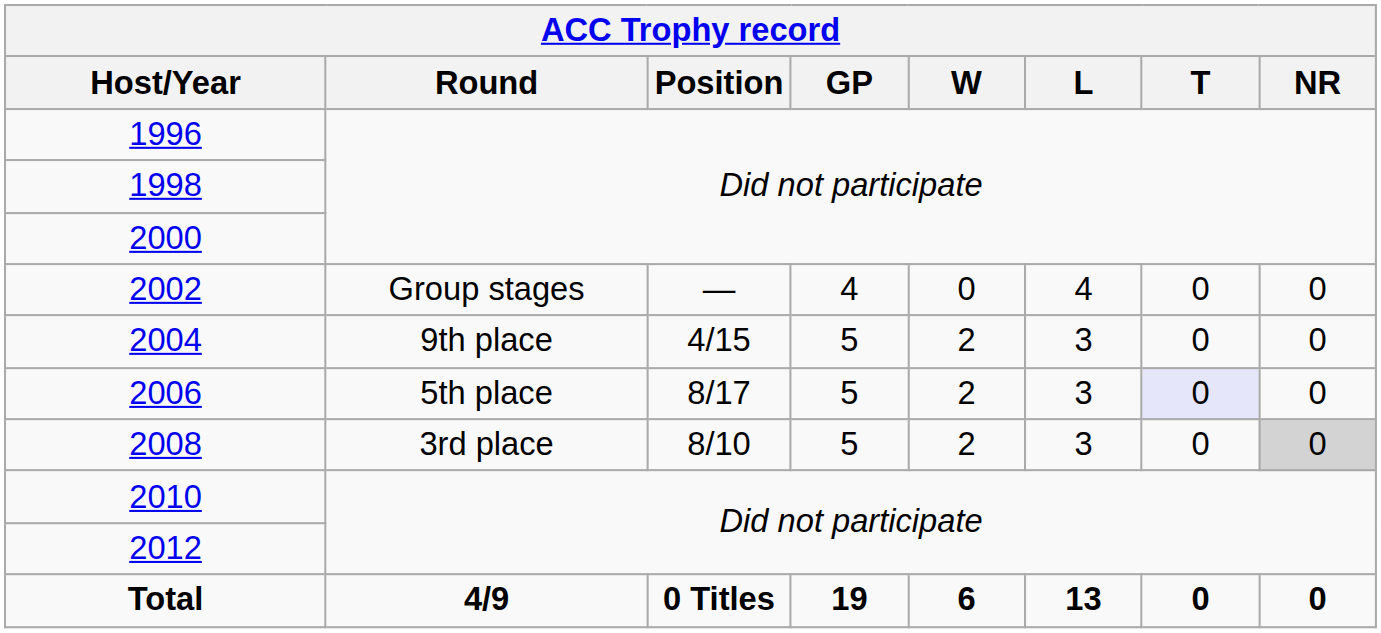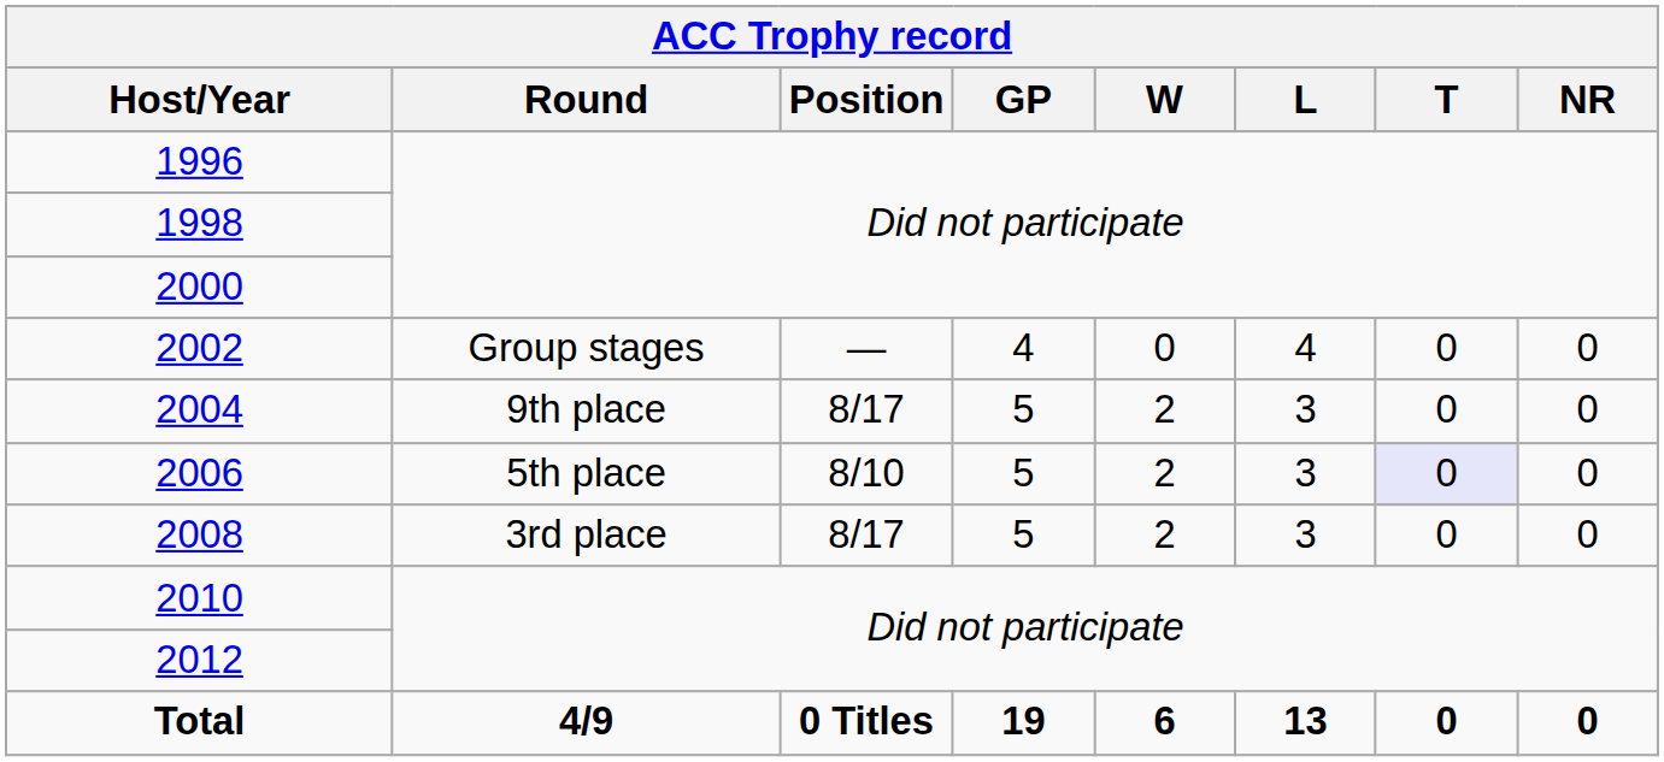2004 | Position: 4/15 -> 8/17
2006 | Position: 8/17 -> 8/10
2008 | Position: 8/10 -> 8/17
2008 | NR: lightgrey background -> no background
